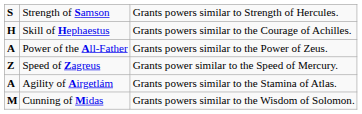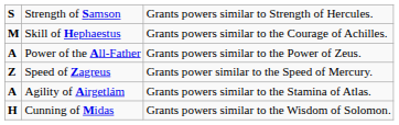Skill of Hephaestus | column 1: H -> M
Cunning of Midas | column 1: M -> H
